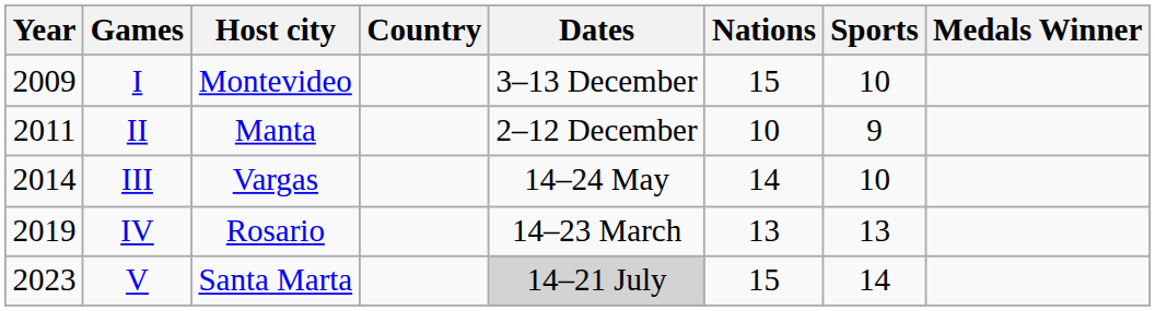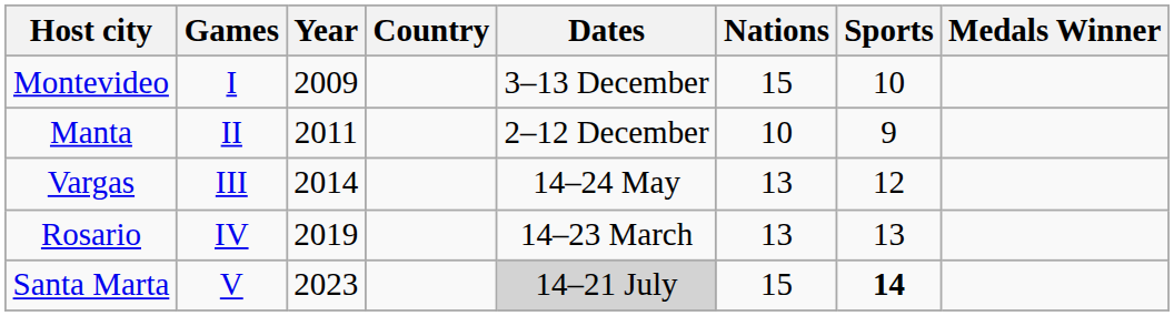columns swapped: Year <-> Host city
III | Nations: 14 -> 13
III | Sports: 10 -> 12
V | Sports: normal -> bold
